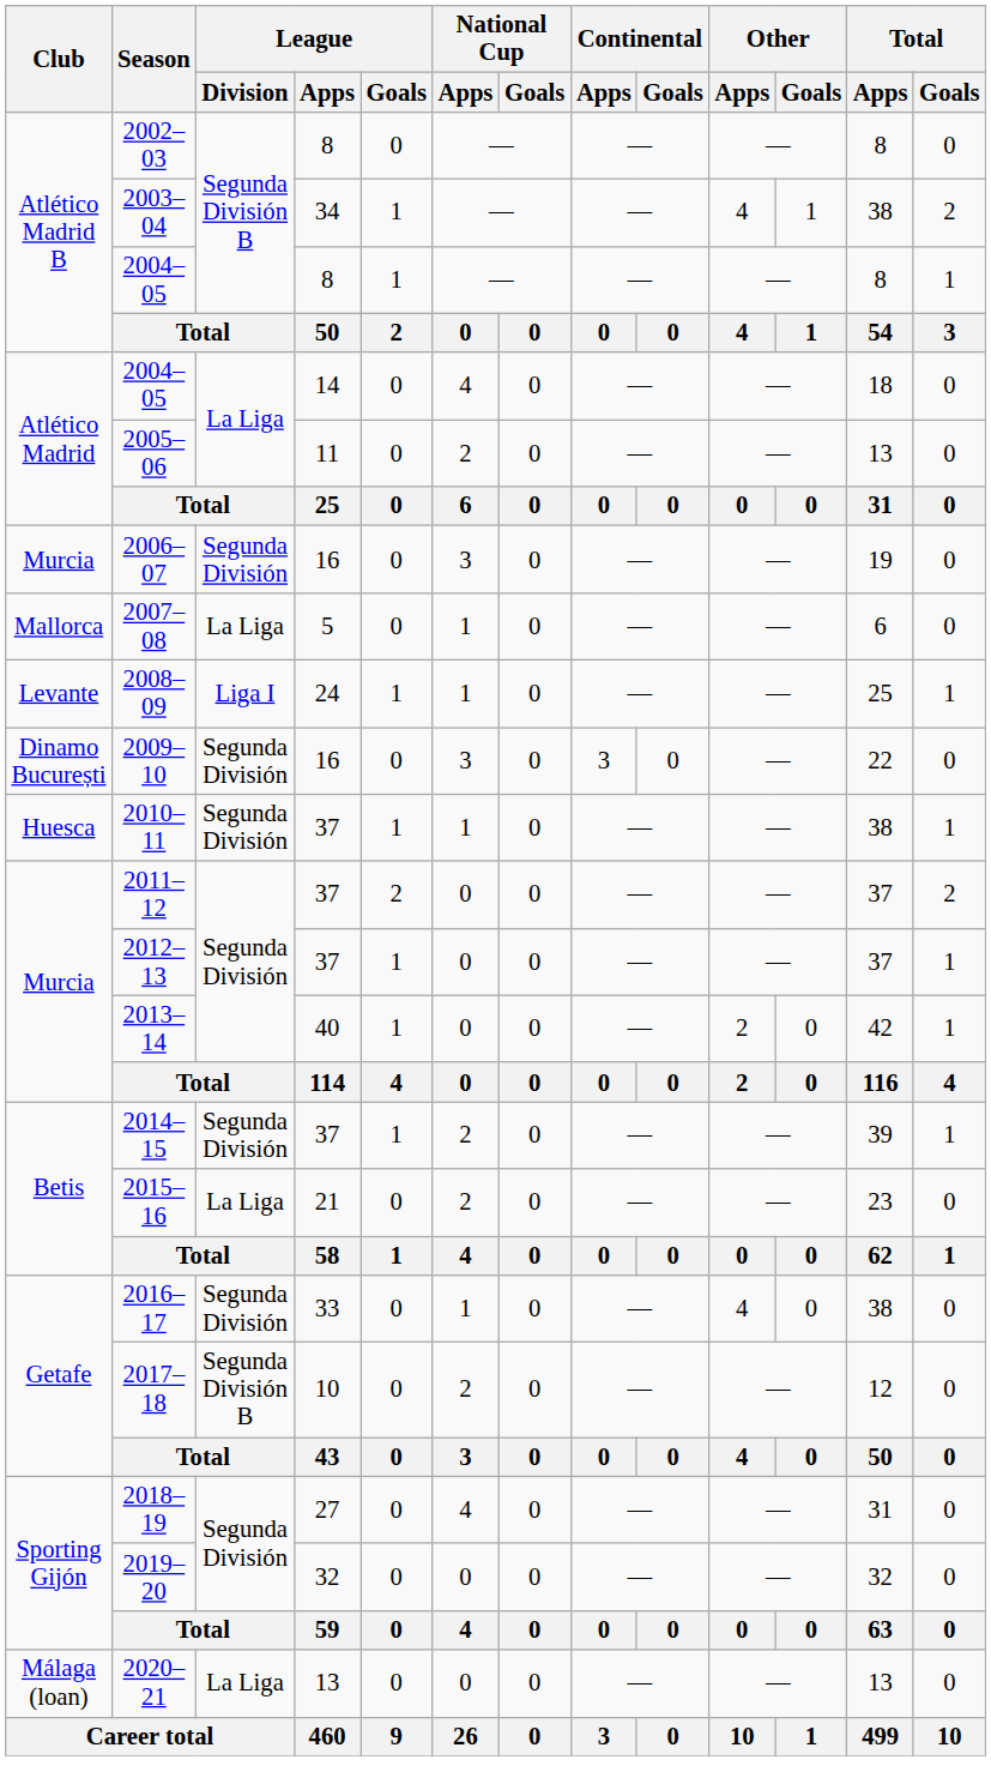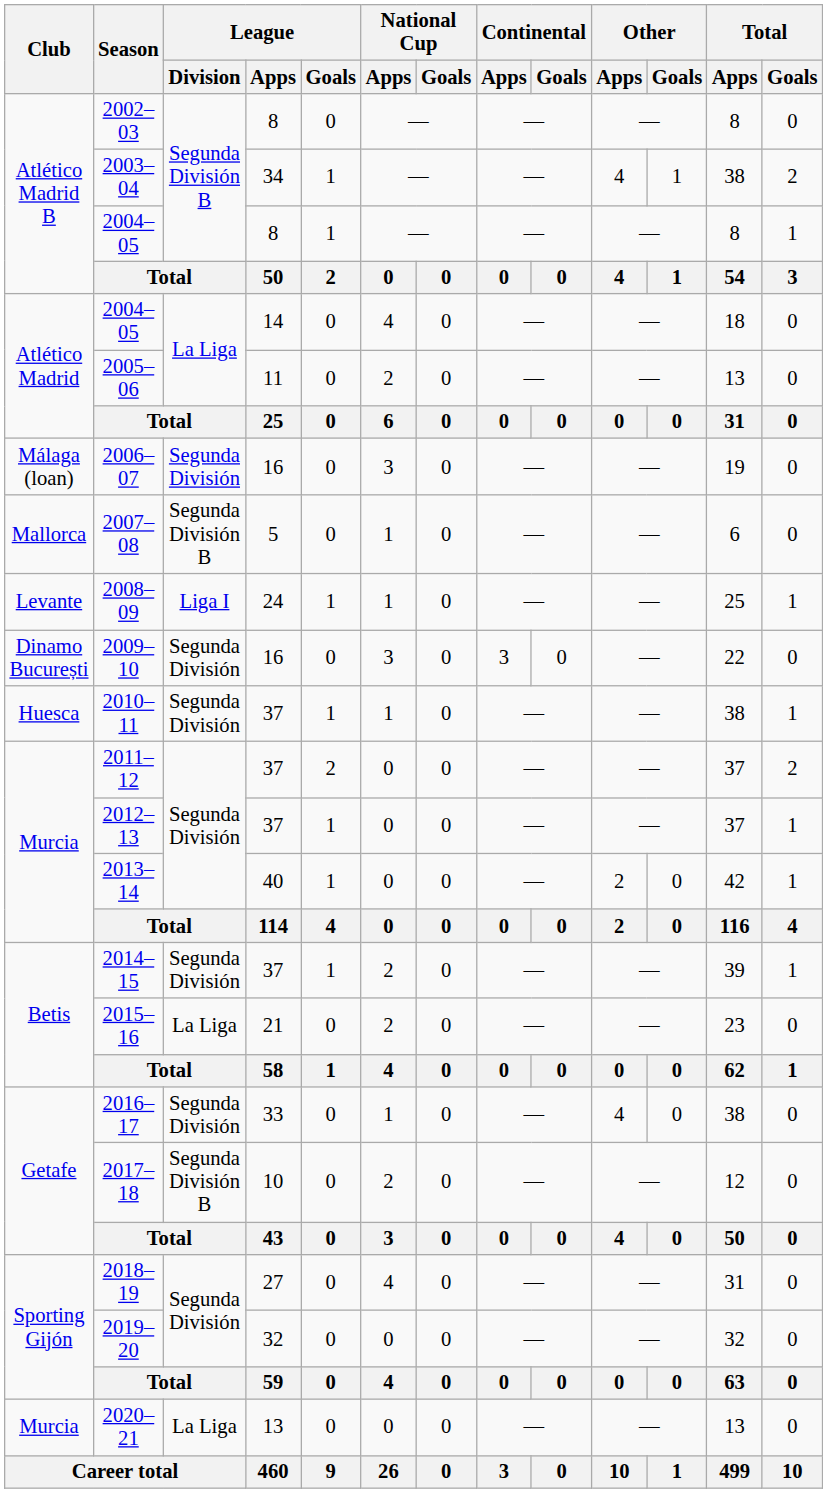2006–07 | Club: Murcia -> Málaga (loan)
2007–08 | League / Division: La Liga -> Segunda División B
2020–21 | Club: Málaga (loan) -> Murcia
